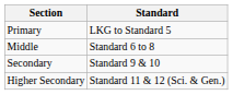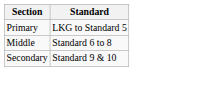- row: Higher Secondary | Standard 11 & 12 (Sci. & Gen.)
